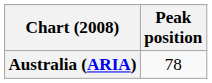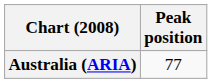Australia (ARIA) | Peak position: 78 -> 77
